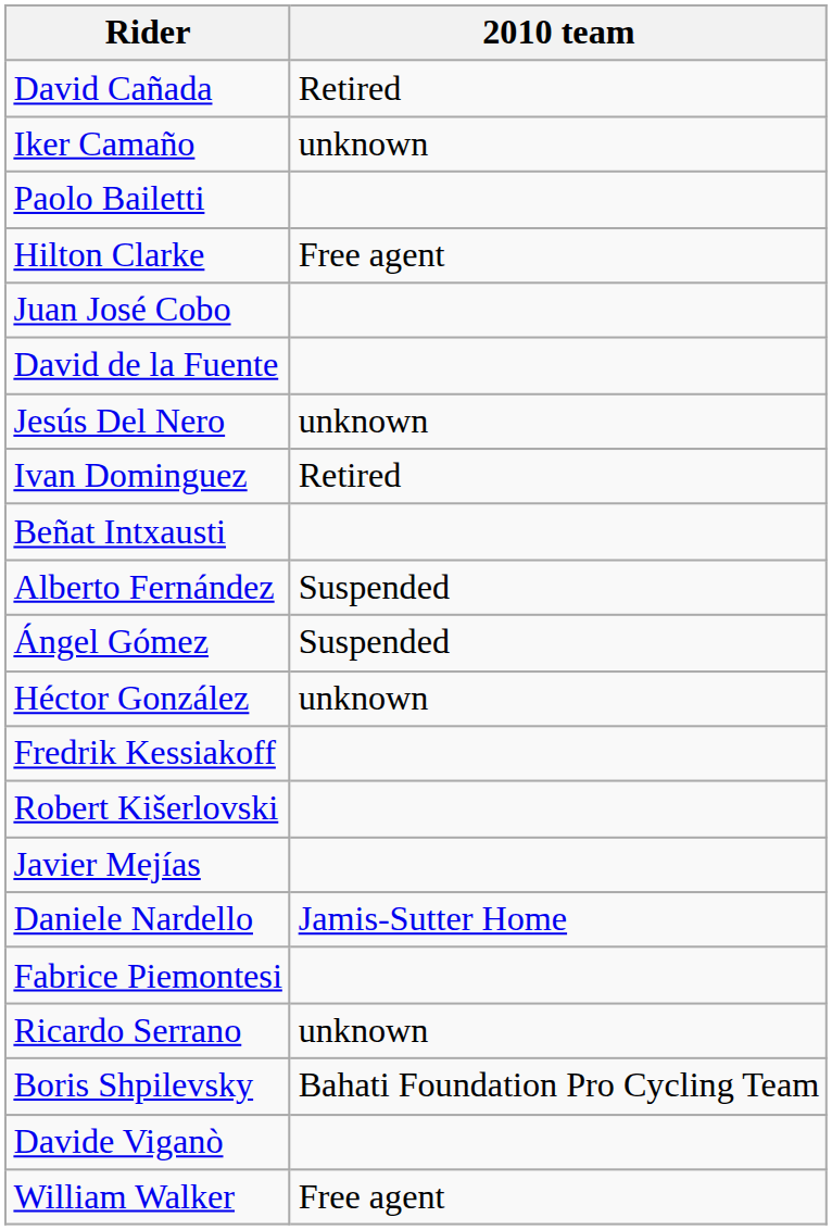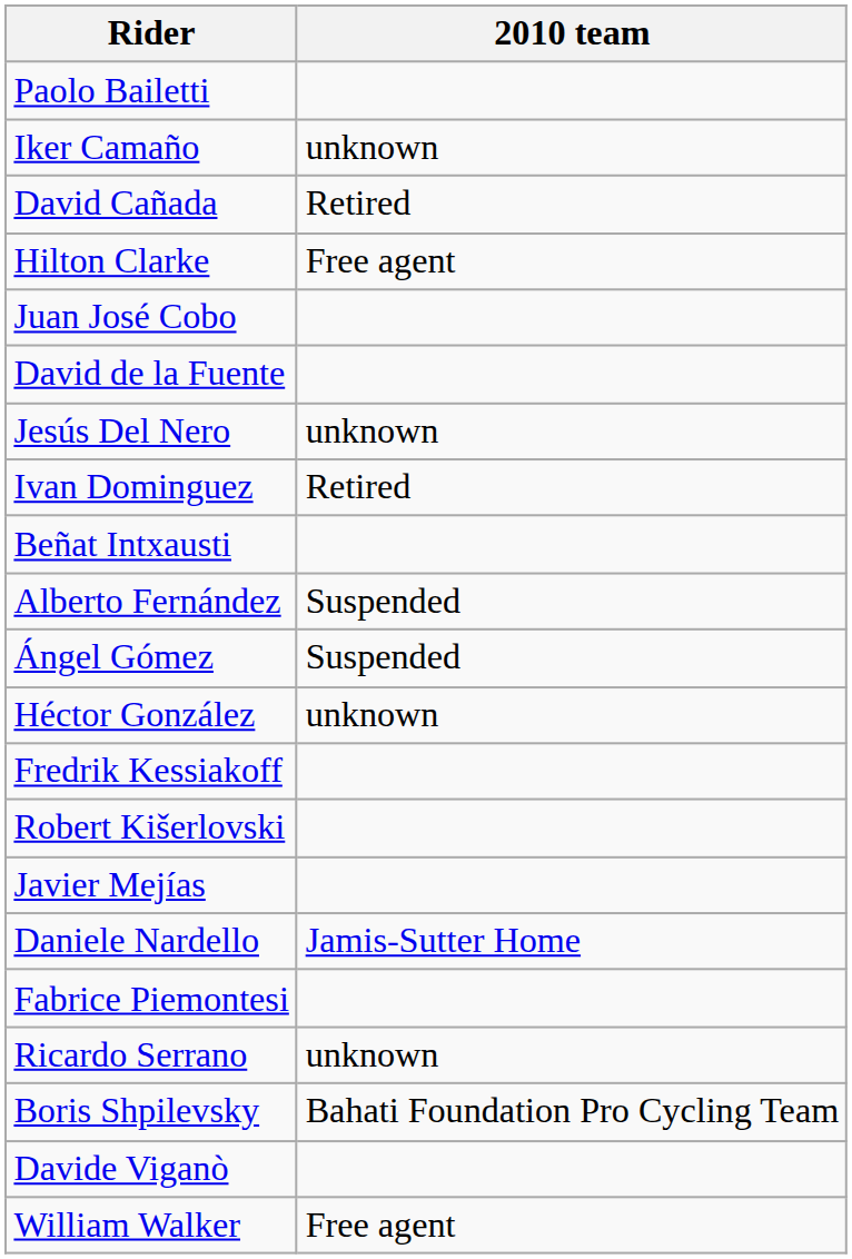rows swapped: Paolo Bailetti <-> David Cañada
